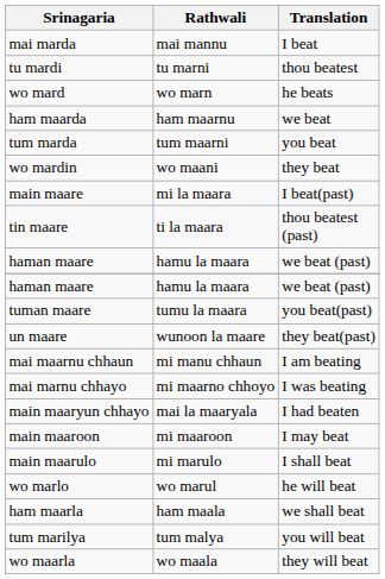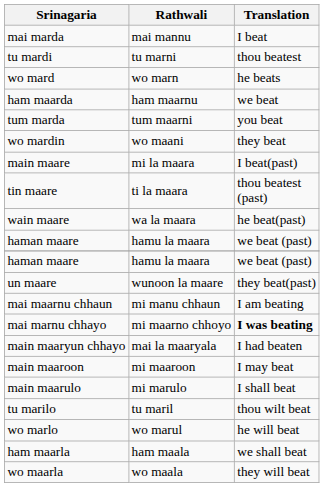+ row: wain maare | wa la maara | he beat(past)
- row: tuman maare | tumu la maara | you beat(past)
mai marnu chhayo | Translation: normal -> bold
+ row: tu marilo | tu maril | thou wilt beat
- row: tum marilya | tum malya | you will beat
